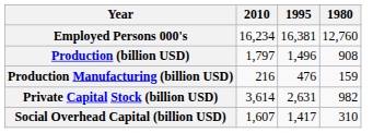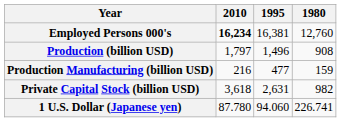Employed Persons 000's | 2010: normal -> bold
Production Manufacturing (billion USD) | 1995: 476 -> 477
Private Capital Stock (billion USD) | 2010: 3,614 -> 3,618
- row: Social Overhead Capital (billion USD) | 1,607 | 1,417 | 310
+ row: 1 U.S. Dollar (Japanese yen) | 87.780 | 94.060 | 226.741
